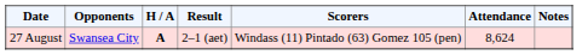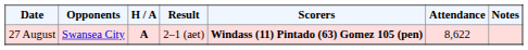27 August | Scorers: normal -> bold
27 August | Attendance: 8,624 -> 8,622
